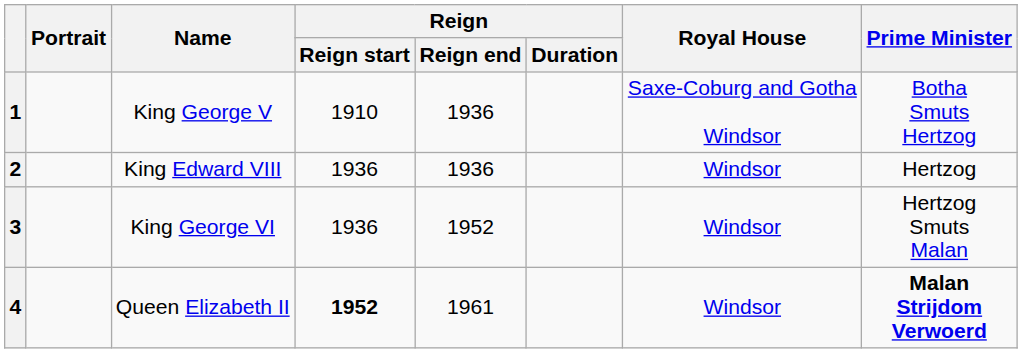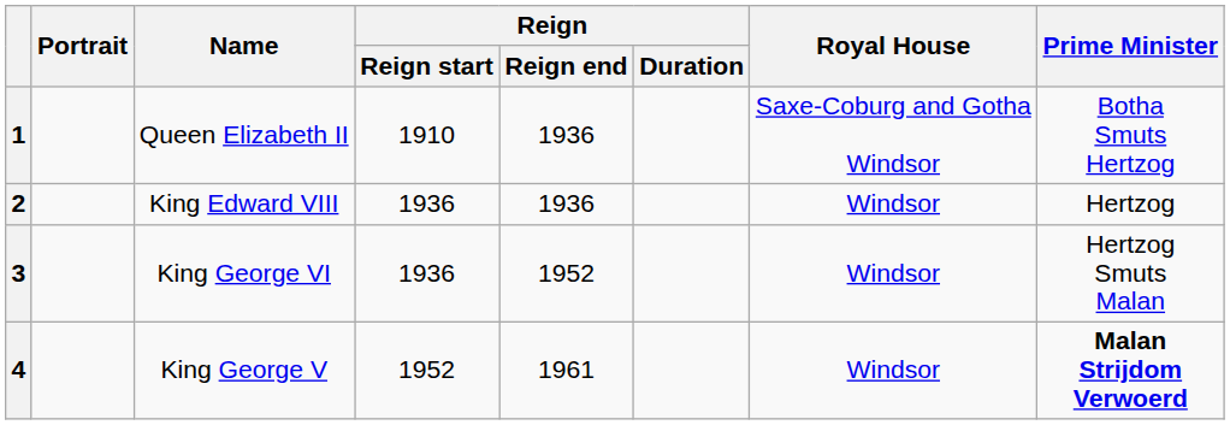1 | Name: King George V -> Queen Elizabeth II
4 | Name: Queen Elizabeth II -> King George V
4 | Reign / Reign start: bold -> normal
